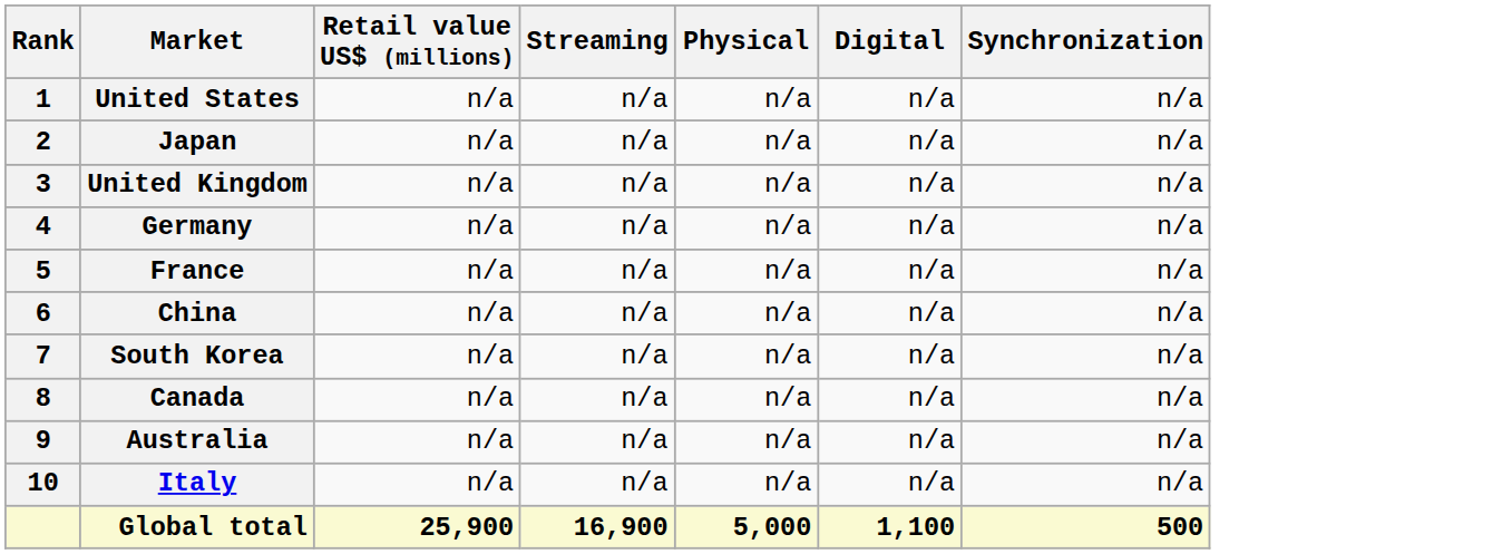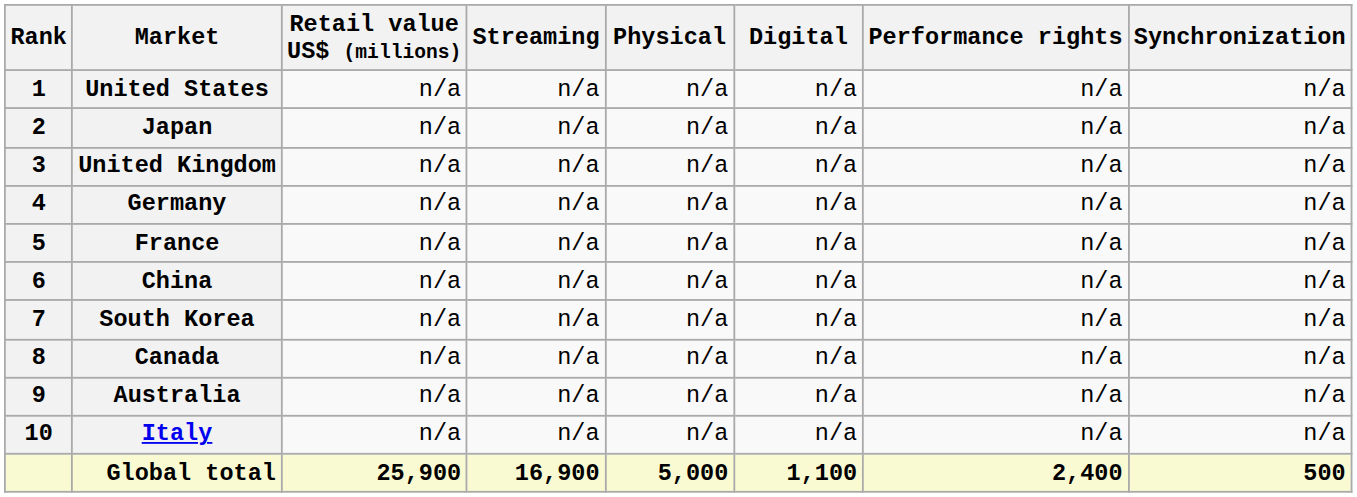+ column: Performance rights | n/a | n/a | n/a | n/a | n/a | n/a | n/a | n/a | n/a | n/a | 2,400
